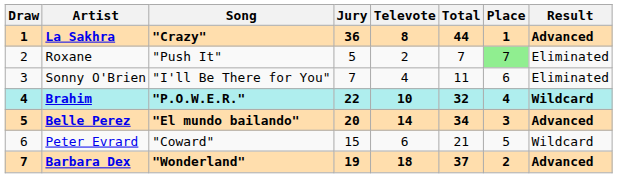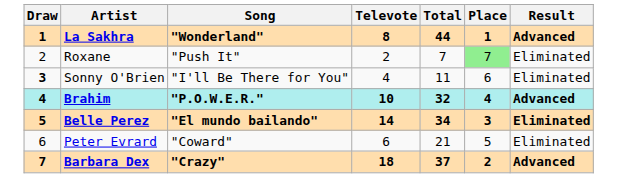- column: Jury | 36 | 5 | 7 | 22 | 20 | 15 | 19
La Sakhra | Song: "Crazy" -> "Wonderland"
Sonny O'Brien | Draw: normal -> bold
Brahim | Result: Wildcard -> Advanced
Belle Perez | Result: Advanced -> Eliminated
Peter Evrard | Result: Wildcard -> Eliminated
Barbara Dex | Song: "Wonderland" -> "Crazy"
